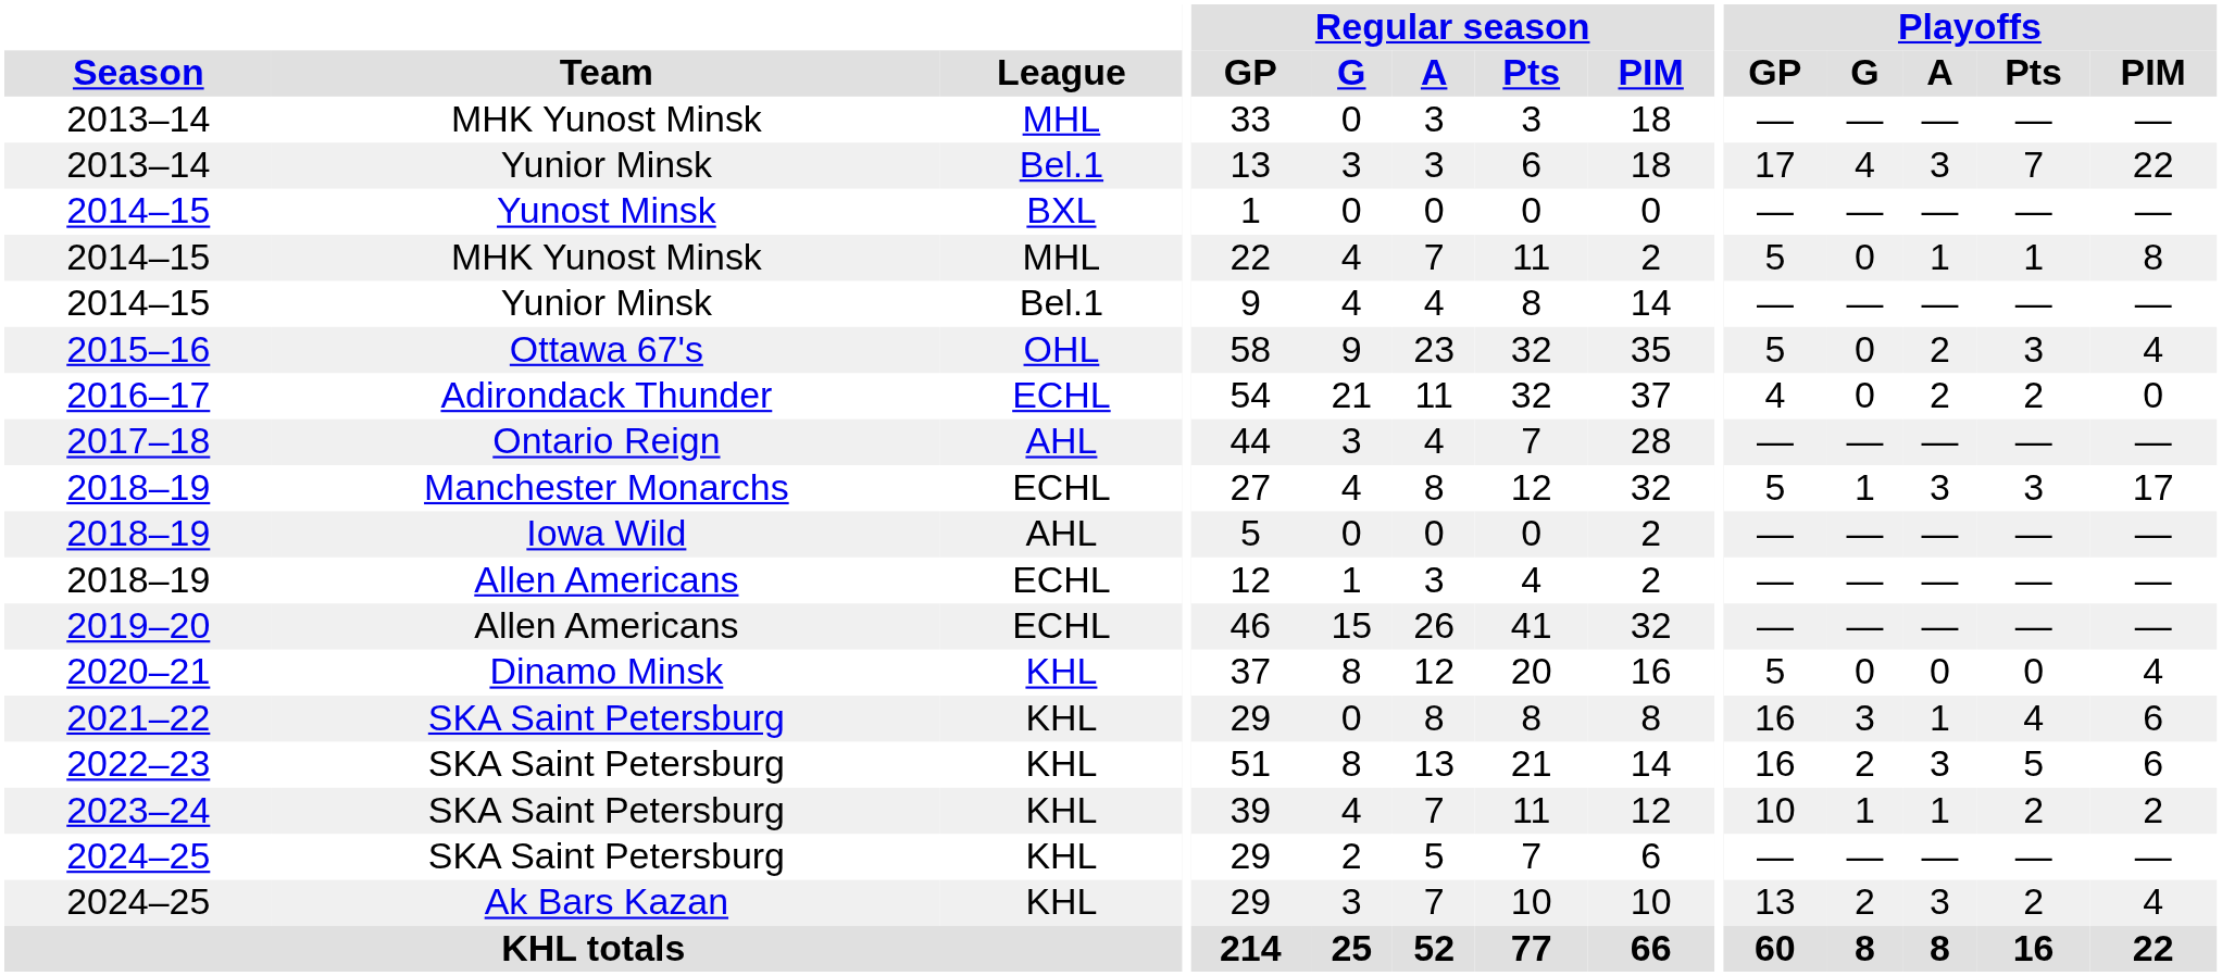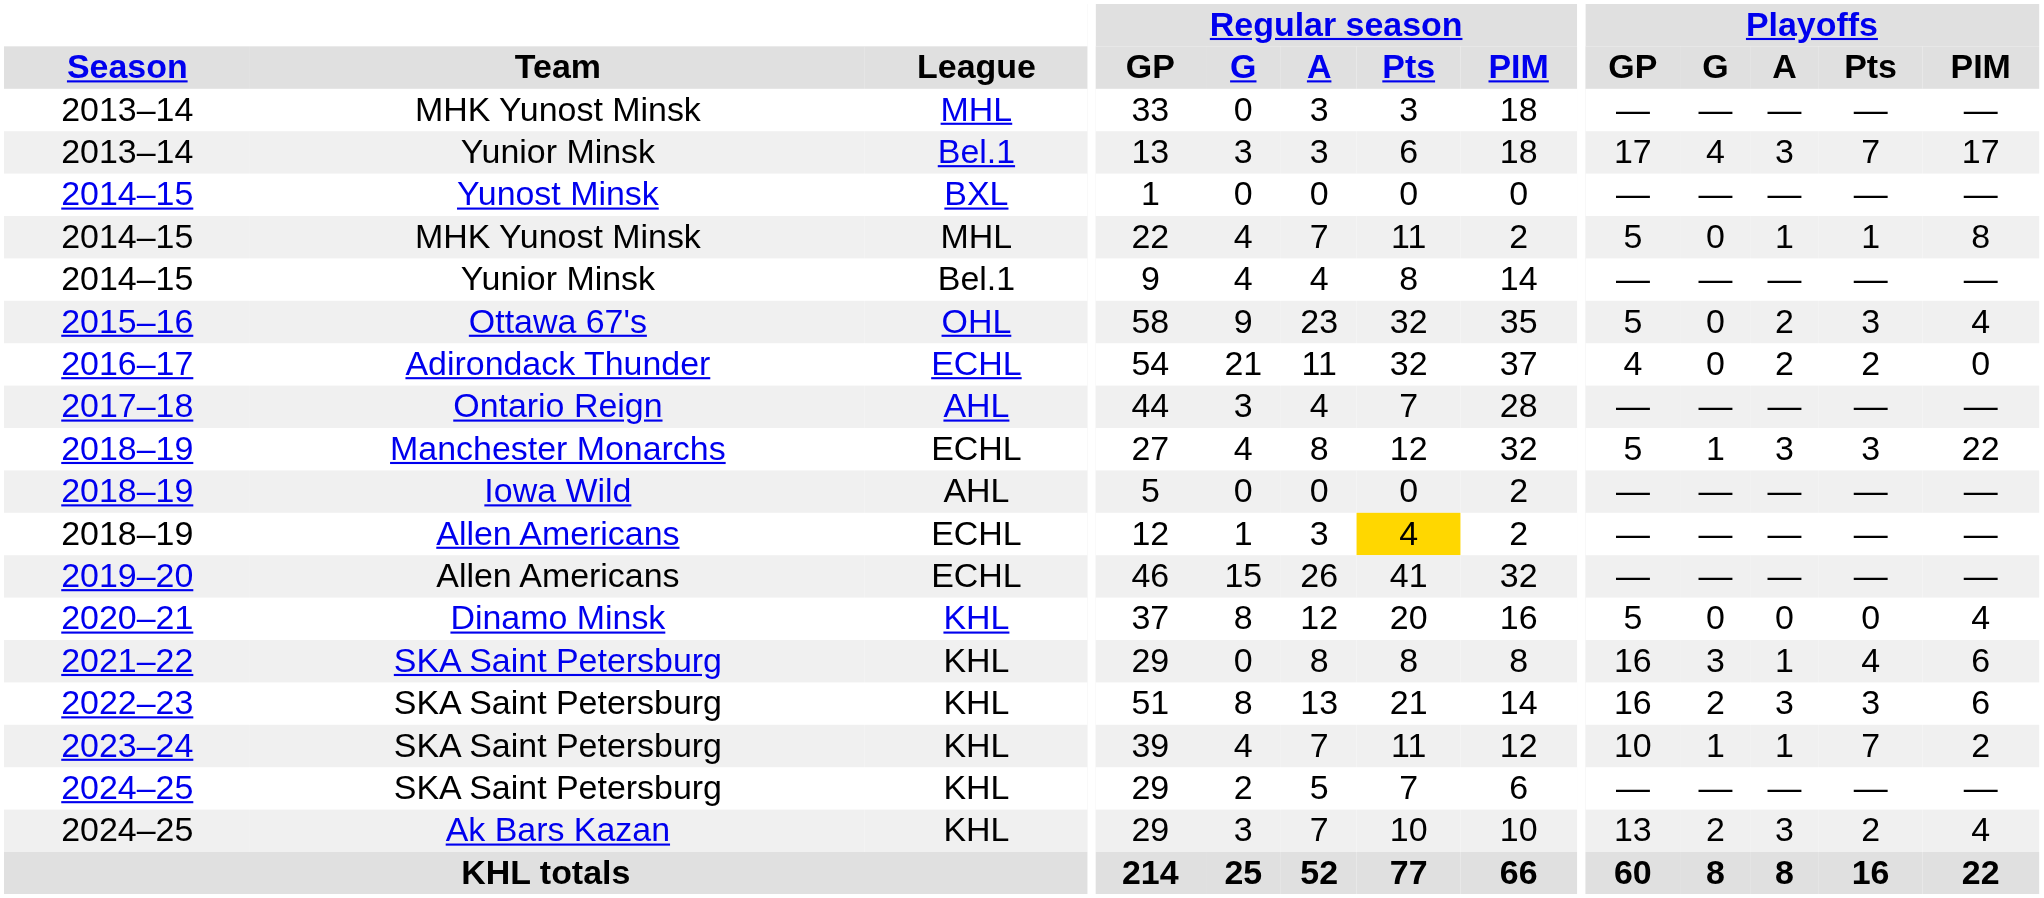2013–14 / Yunior Minsk | Playoffs / PIM: 22 -> 17
2018–19 / Manchester Monarchs | Playoffs / PIM: 17 -> 22
2018–19 / Allen Americans | Regular season / Pts: no background -> gold background
2022–23 | Playoffs / Pts: 5 -> 3
2023–24 | Playoffs / Pts: 2 -> 7
